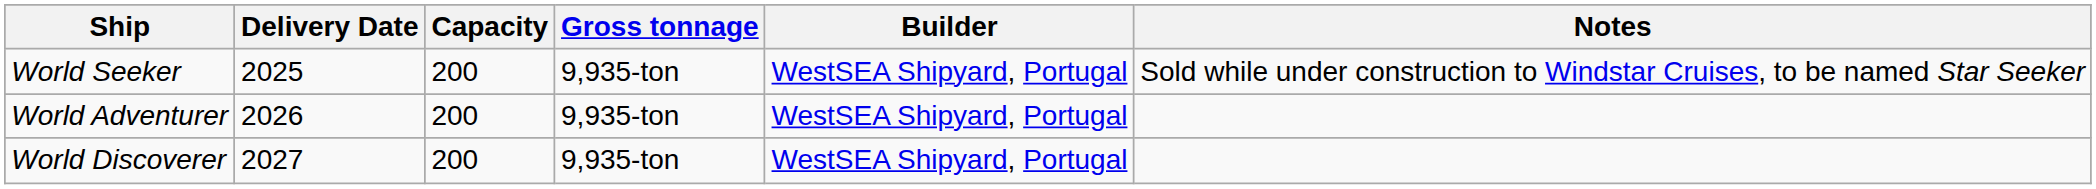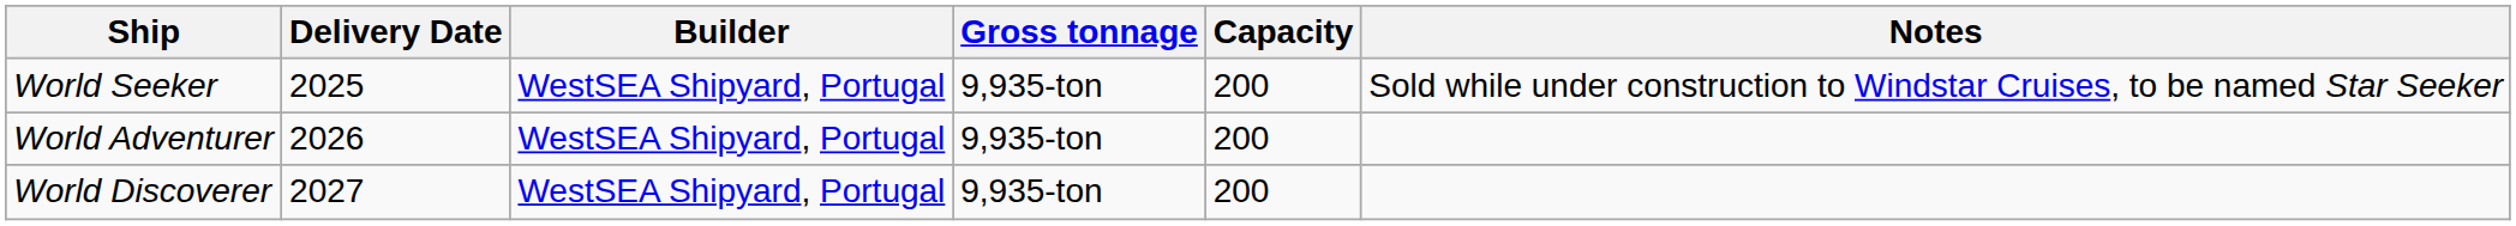columns swapped: Builder <-> Capacity
